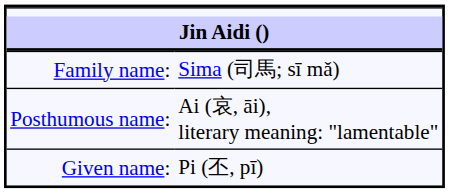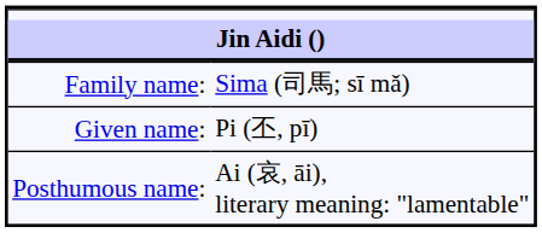rows swapped: Given name: <-> Posthumous name:
